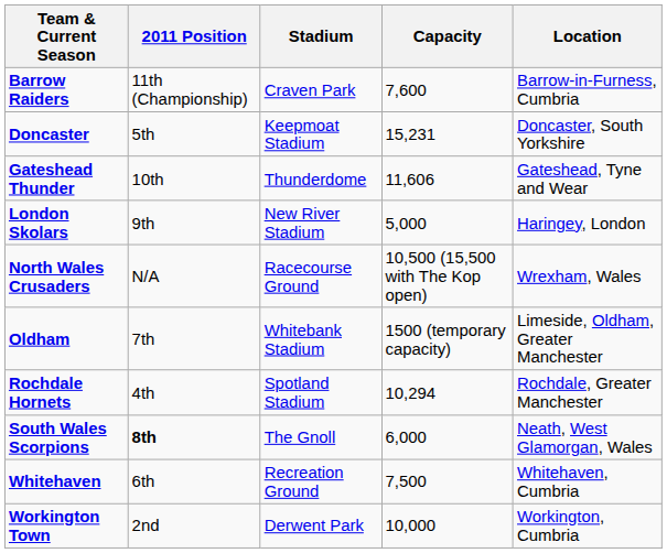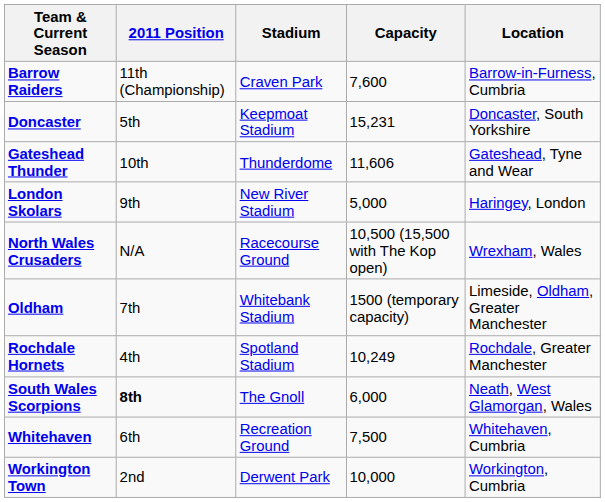Rochdale Hornets | Capacity: 10,294 -> 10,249
